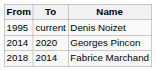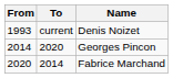Denis Noizet | From: 1995 -> 1993
Fabrice Marchand | From: 2018 -> 2020
